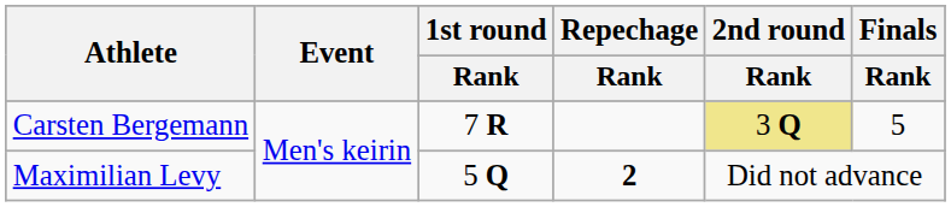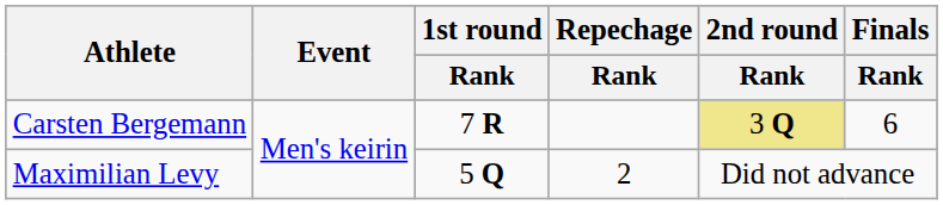Carsten Bergemann | Finals / Rank: 5 -> 6
Maximilian Levy | Repechage / Rank: bold -> normal
